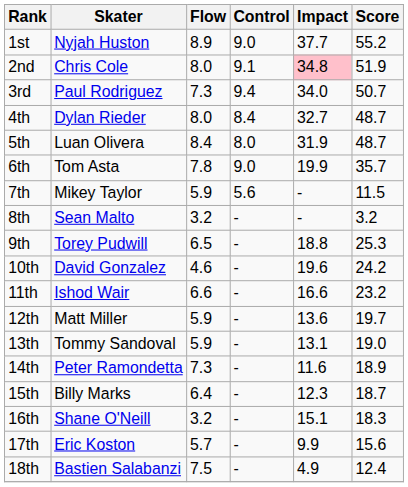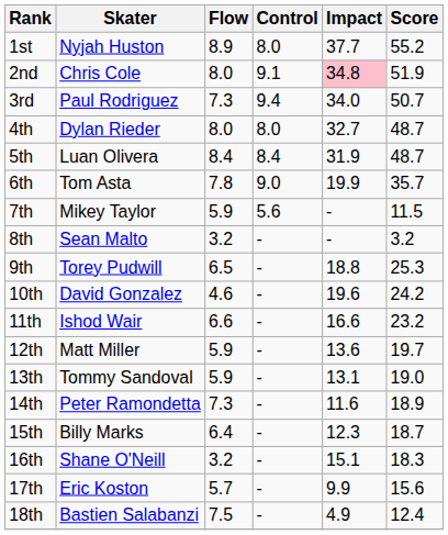1st | Control: 9.0 -> 8.0
4th | Control: 8.4 -> 8.0
5th | Control: 8.0 -> 8.4
